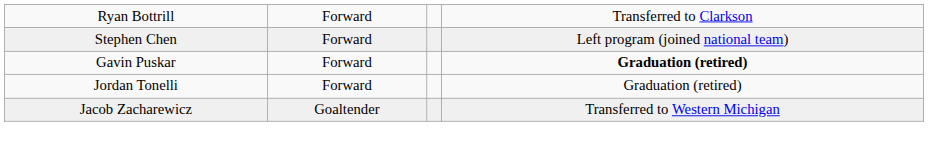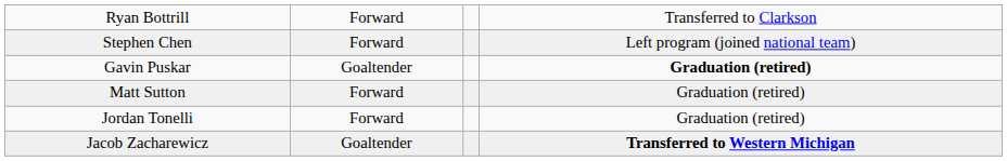Gavin Puskar | column 2: Forward -> Goaltender
+ row: Matt Sutton | Forward | Graduation (retired)
Jacob Zacharewicz | column 4: normal -> bold
